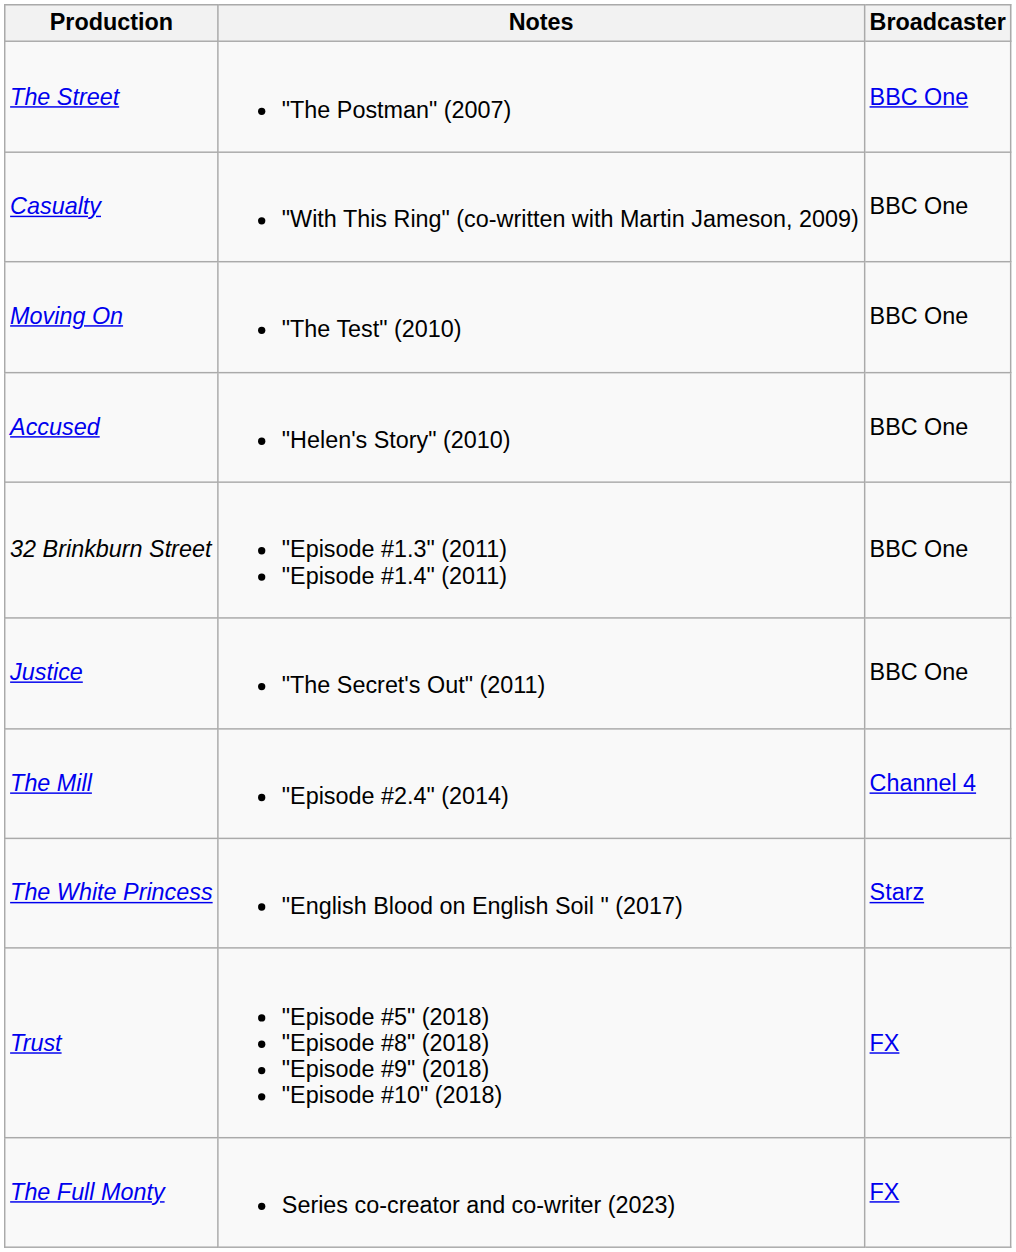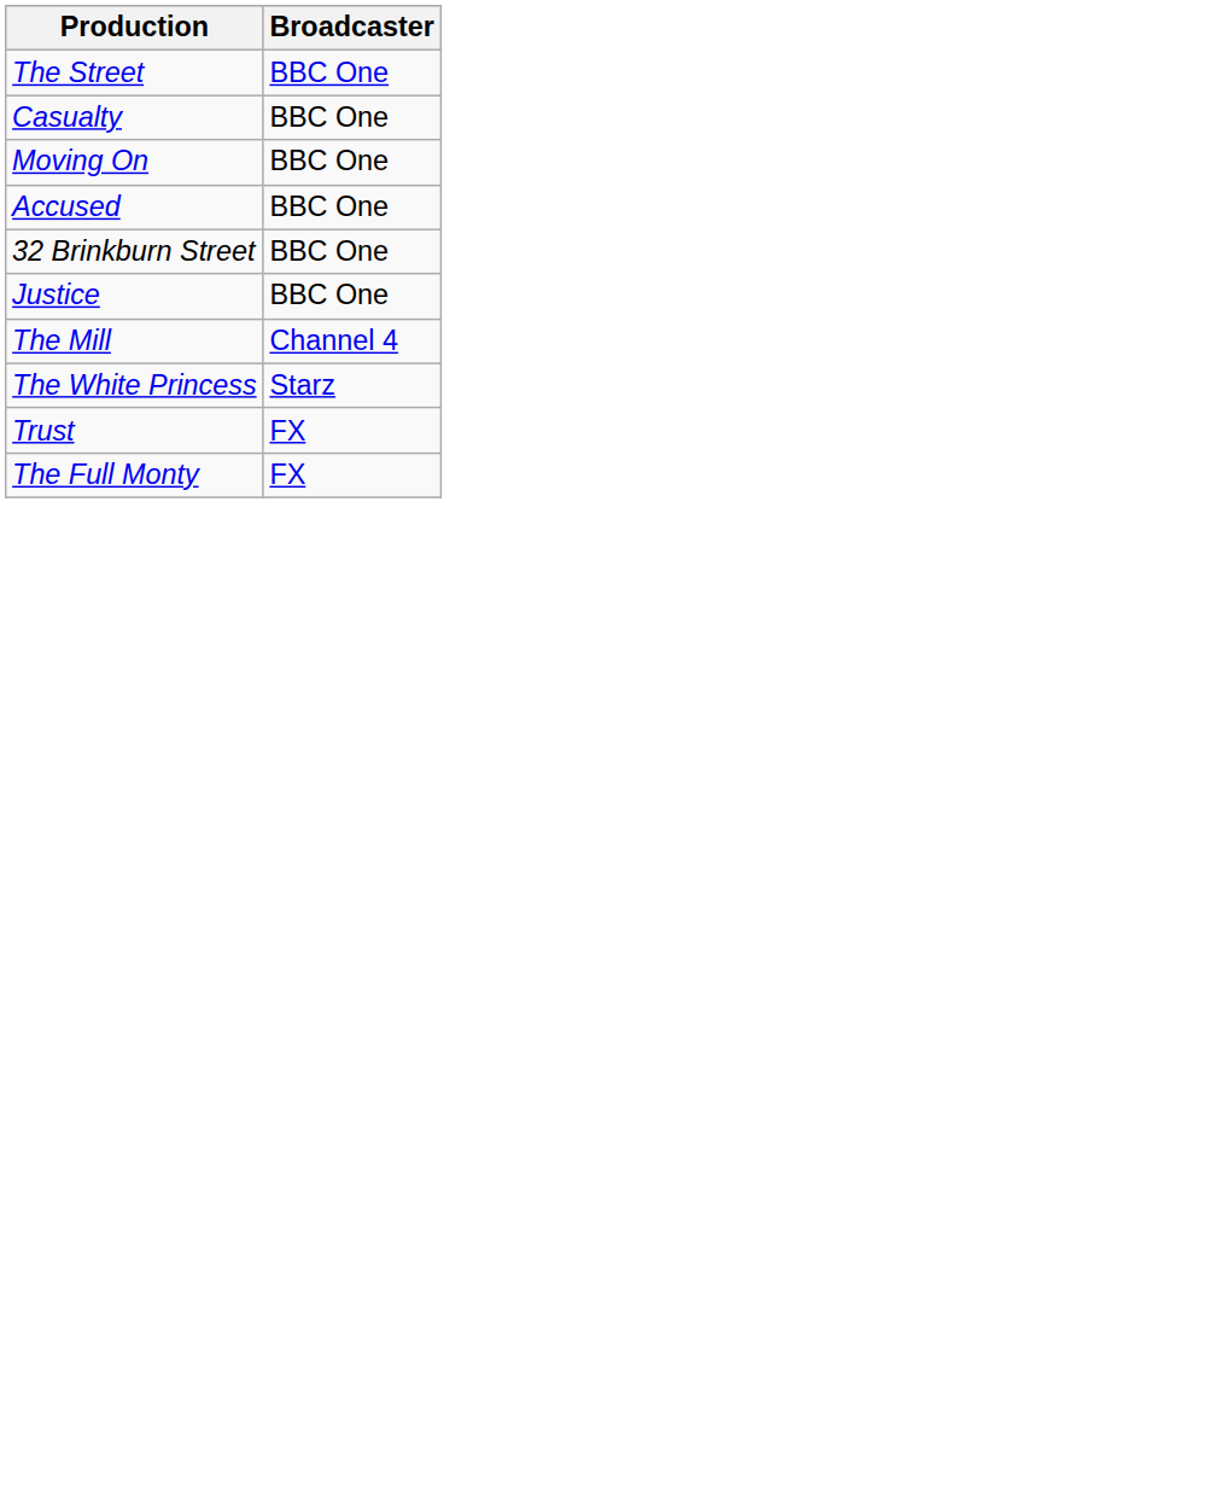- column: Notes | "The Postman" (2007) | "With This Ring" (co-written with Martin Jameson, 2009) | "The Test" (2010) | "Helen's Story" (2010) | "Episode #1.3" (2011) "Episode #1.4" (2011) | "The Secret's Out" (2011) | "Episode #2.4" (2014) | "English Blood on English Soil " (2017) | "Episode #5" (2018) "Episode #8" (2018) "Episode #9" (2018) "Episode #10" (2018) | Series co-creator and co-writer (2023)
